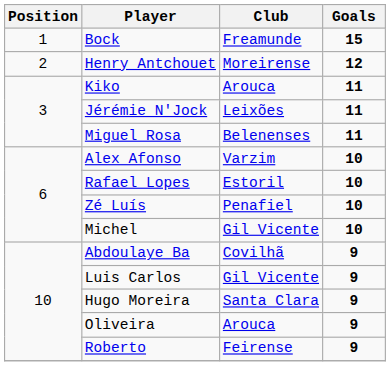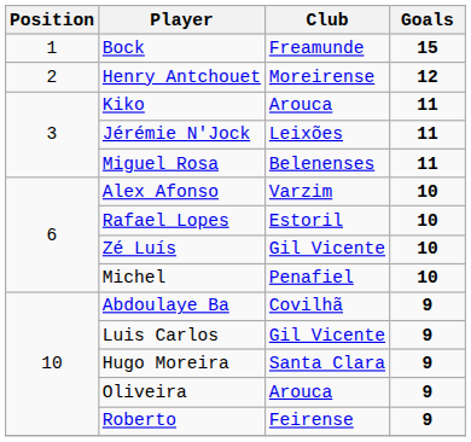Zé Luís | Club: Penafiel -> Gil Vicente
Michel | Club: Gil Vicente -> Penafiel
